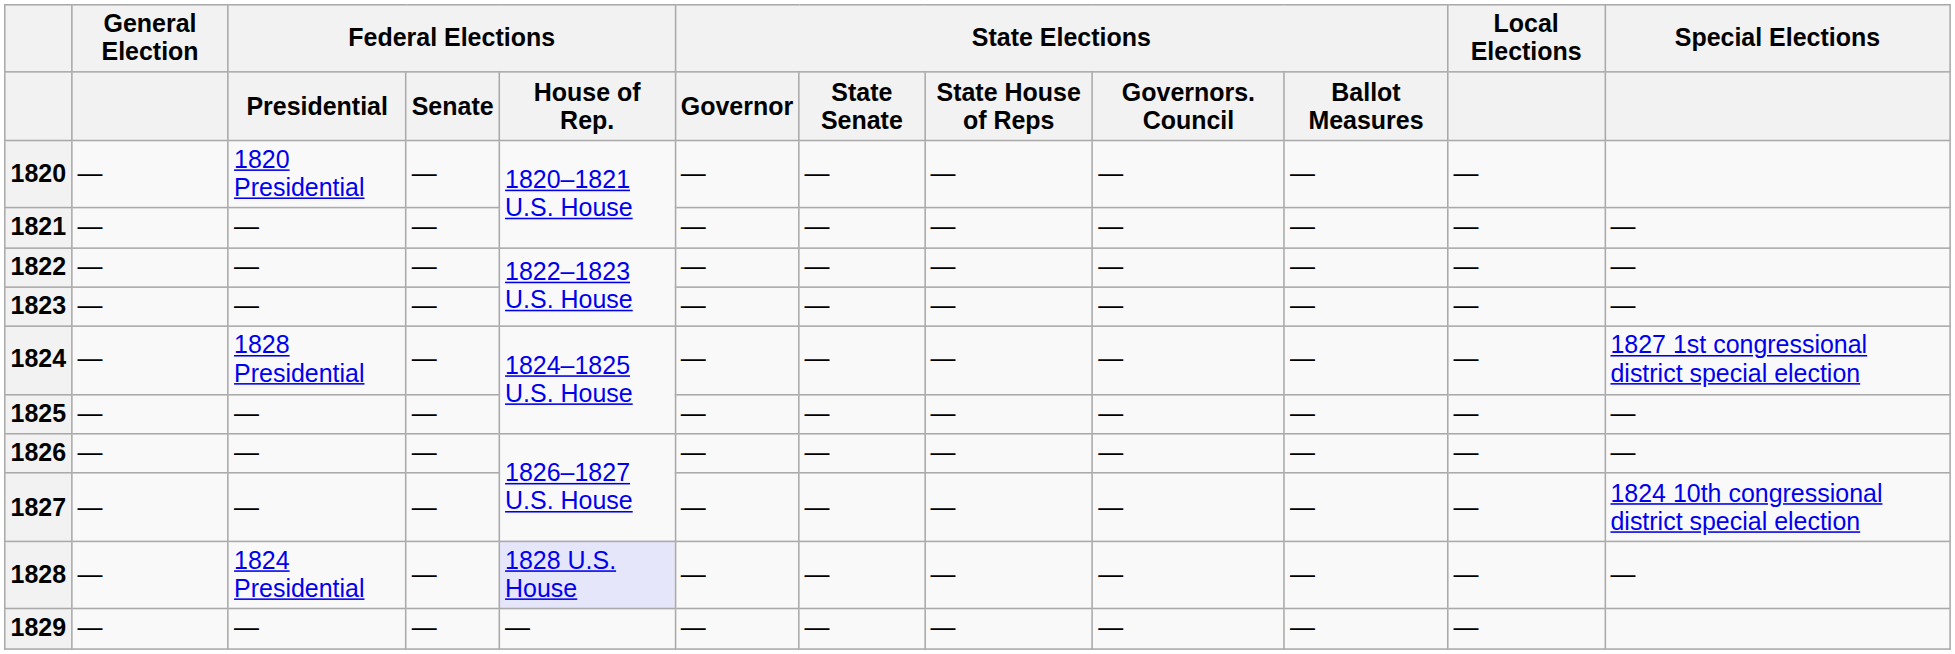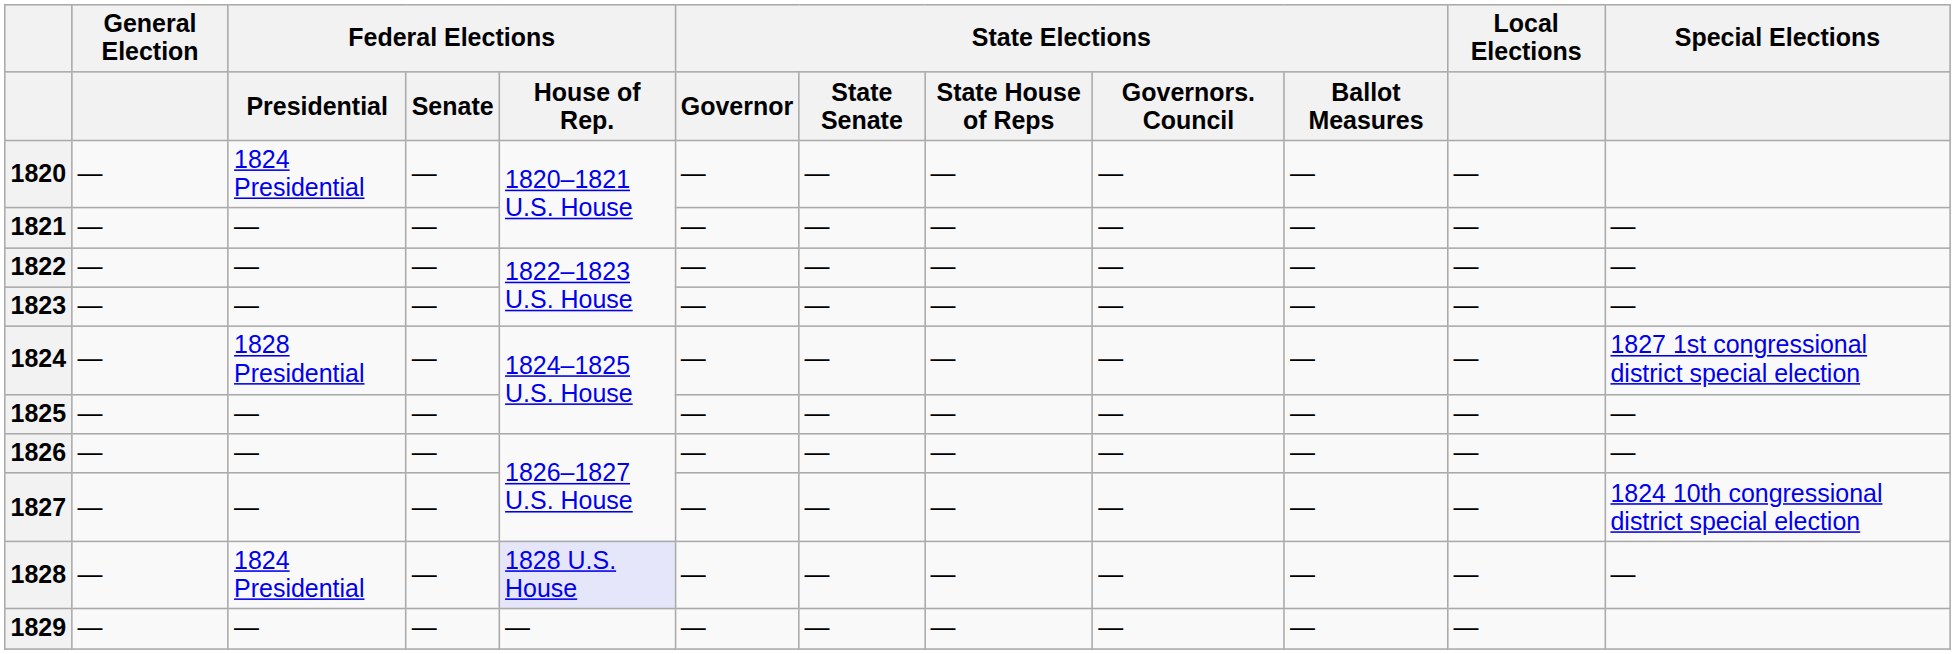1820 | Federal Elections / Presidential: 1820 Presidential -> 1824 Presidential
